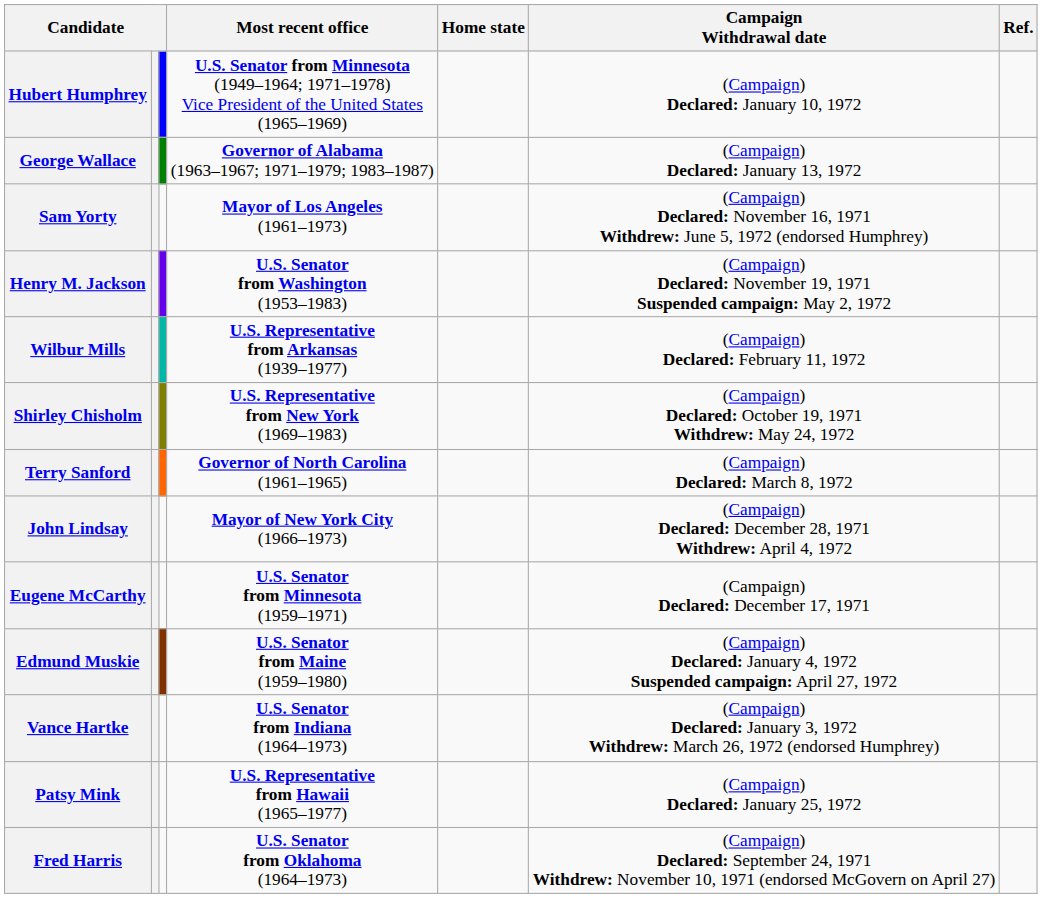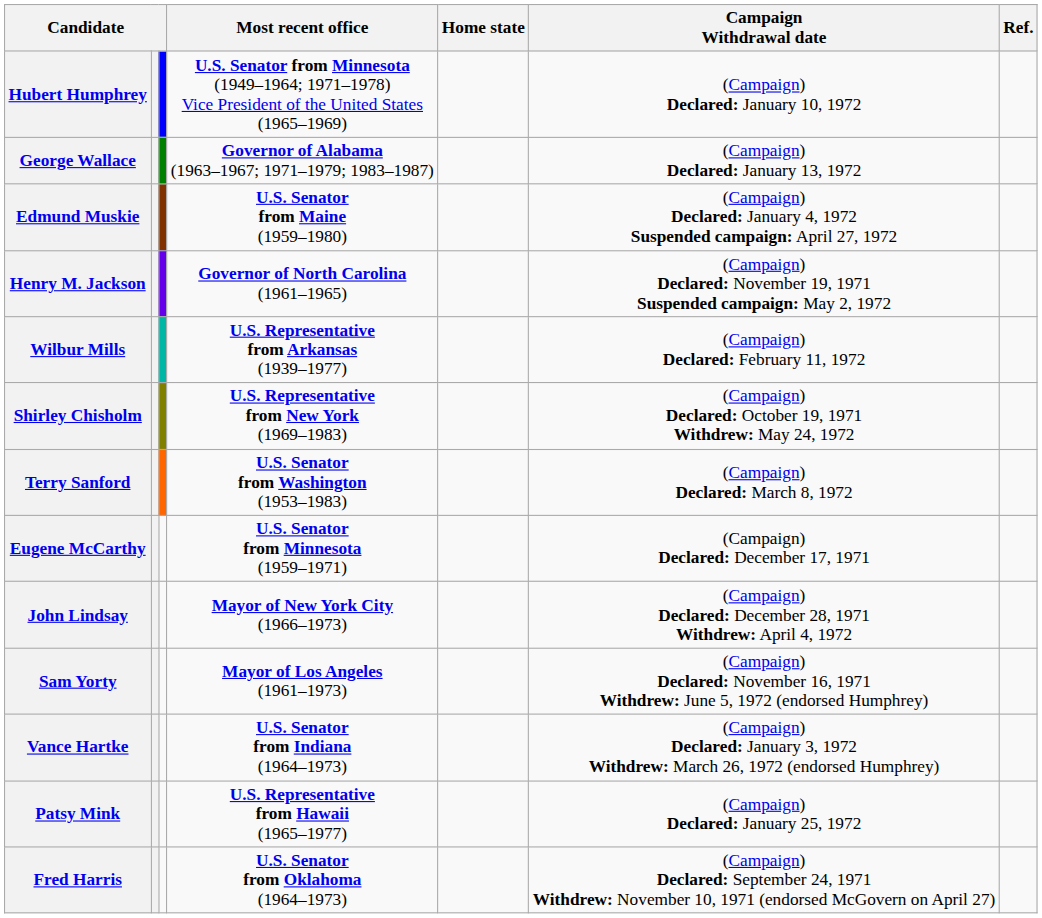rows swapped: Edmund Muskie <-> Sam Yorty
Henry M. Jackson | Most recent office: U.S. Senator from Washington (1953–1983) -> Governor of North Carolina (1961–1965)
Terry Sanford | Most recent office: Governor of North Carolina (1961–1965) -> U.S. Senator from Washington (1953–1983)
rows swapped: John Lindsay <-> Eugene McCarthy
